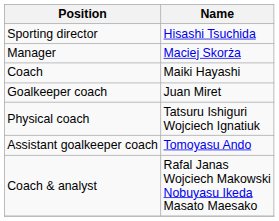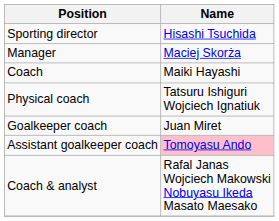rows swapped: Physical coach <-> Goalkeeper coach
Assistant goalkeeper coach | Name: no background -> pink background
